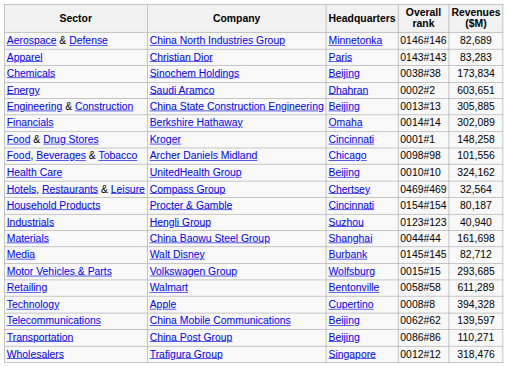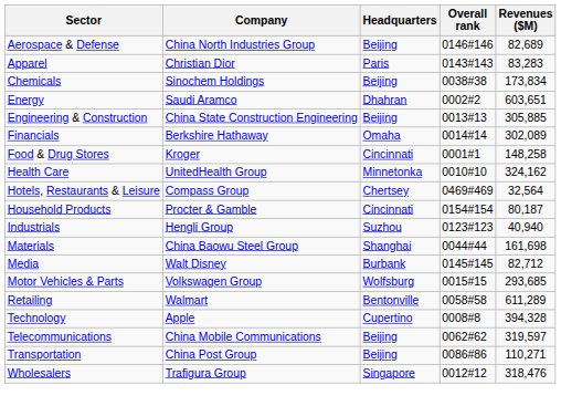Aerospace & Defense | Headquarters: Minnetonka -> Beijing
- row: Food, Beverages & Tobacco | Archer Daniels Midland | Chicago | 0098#98 | 101,556
Health Care | Headquarters: Beijing -> Minnetonka
Telecommunications | Revenues ($M): 139,597 -> 319,597
